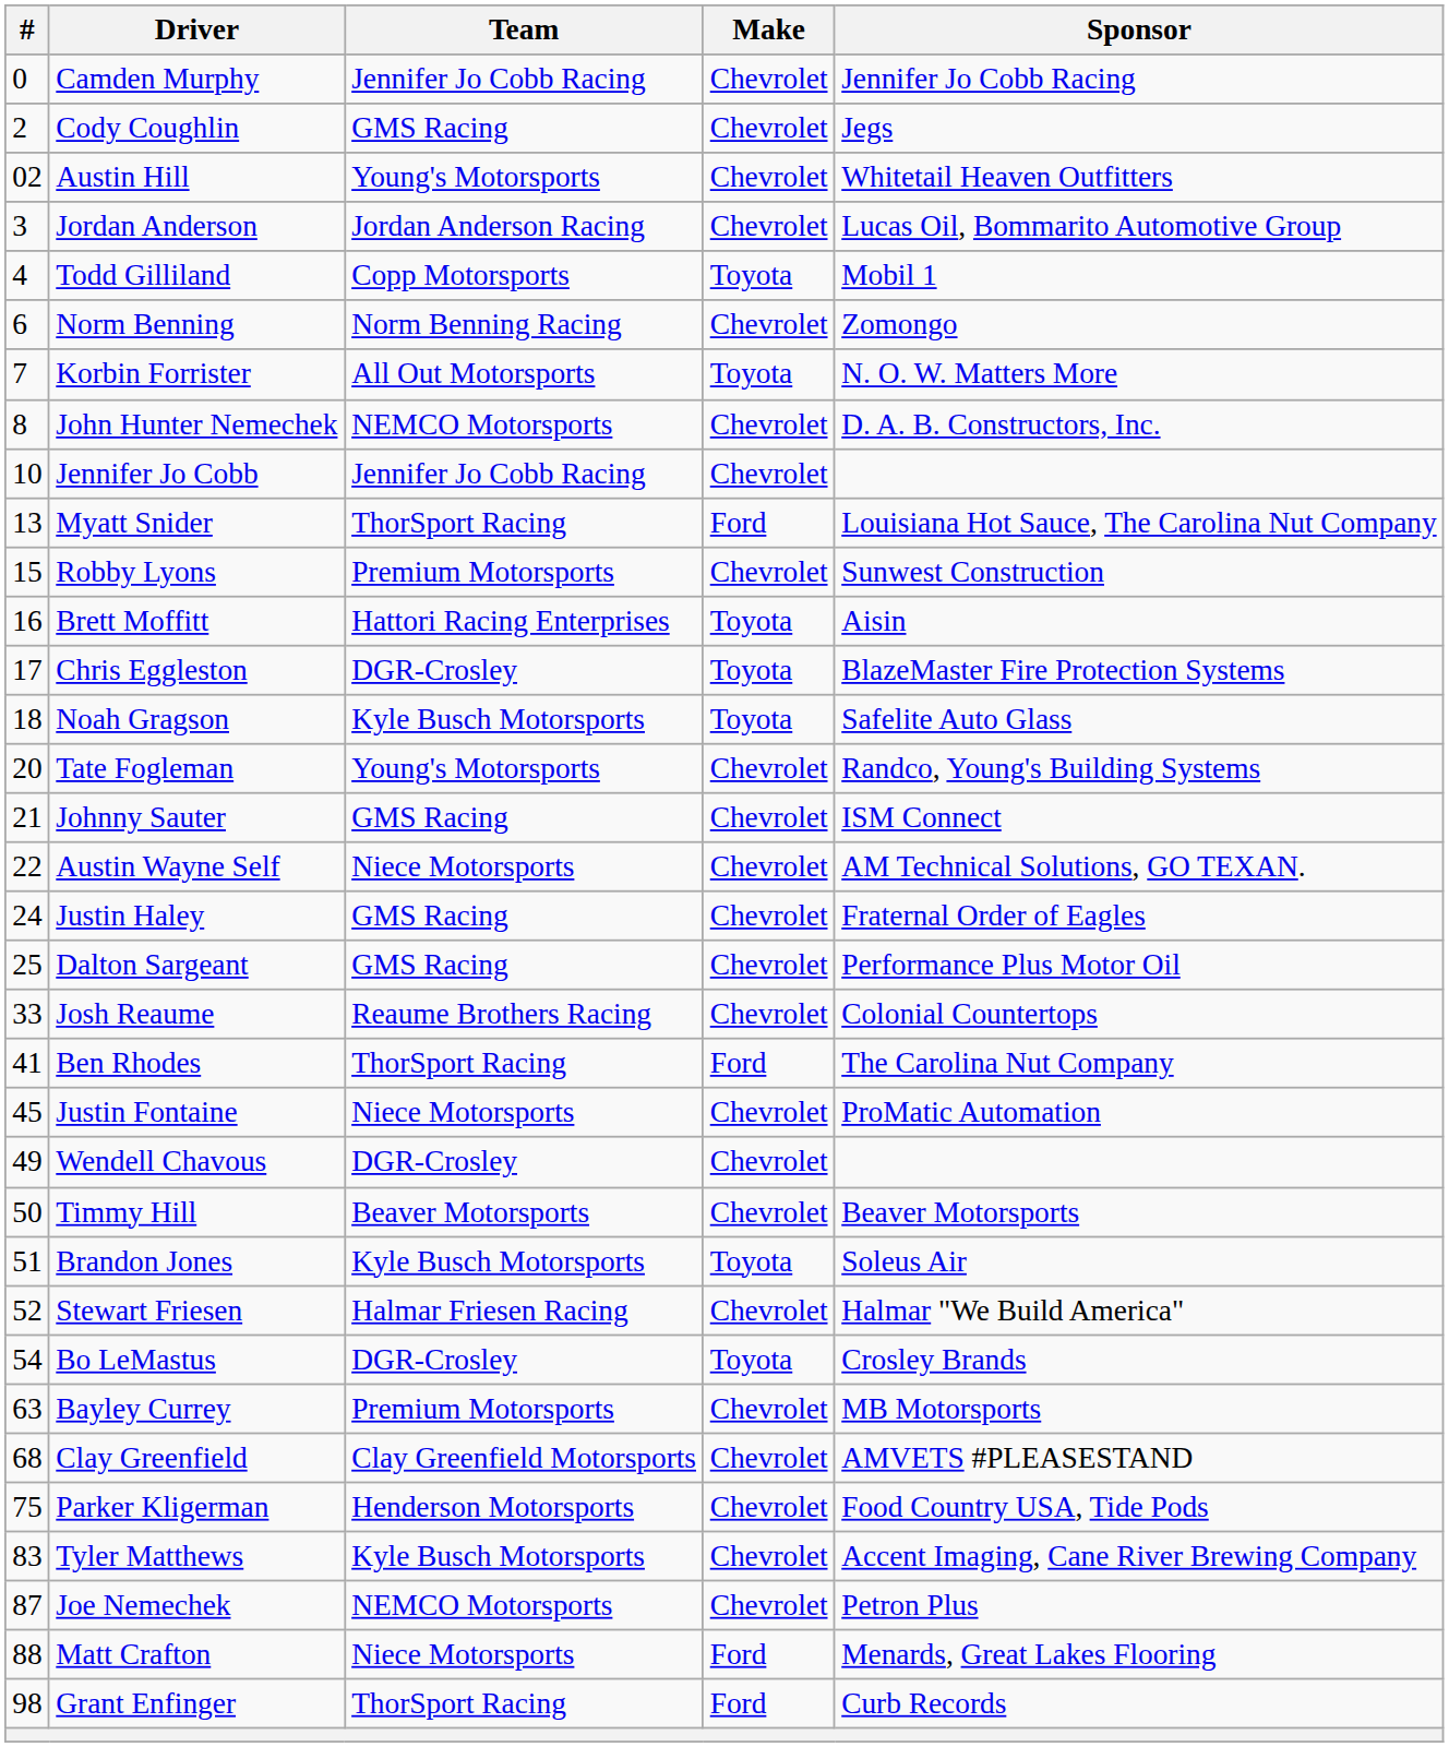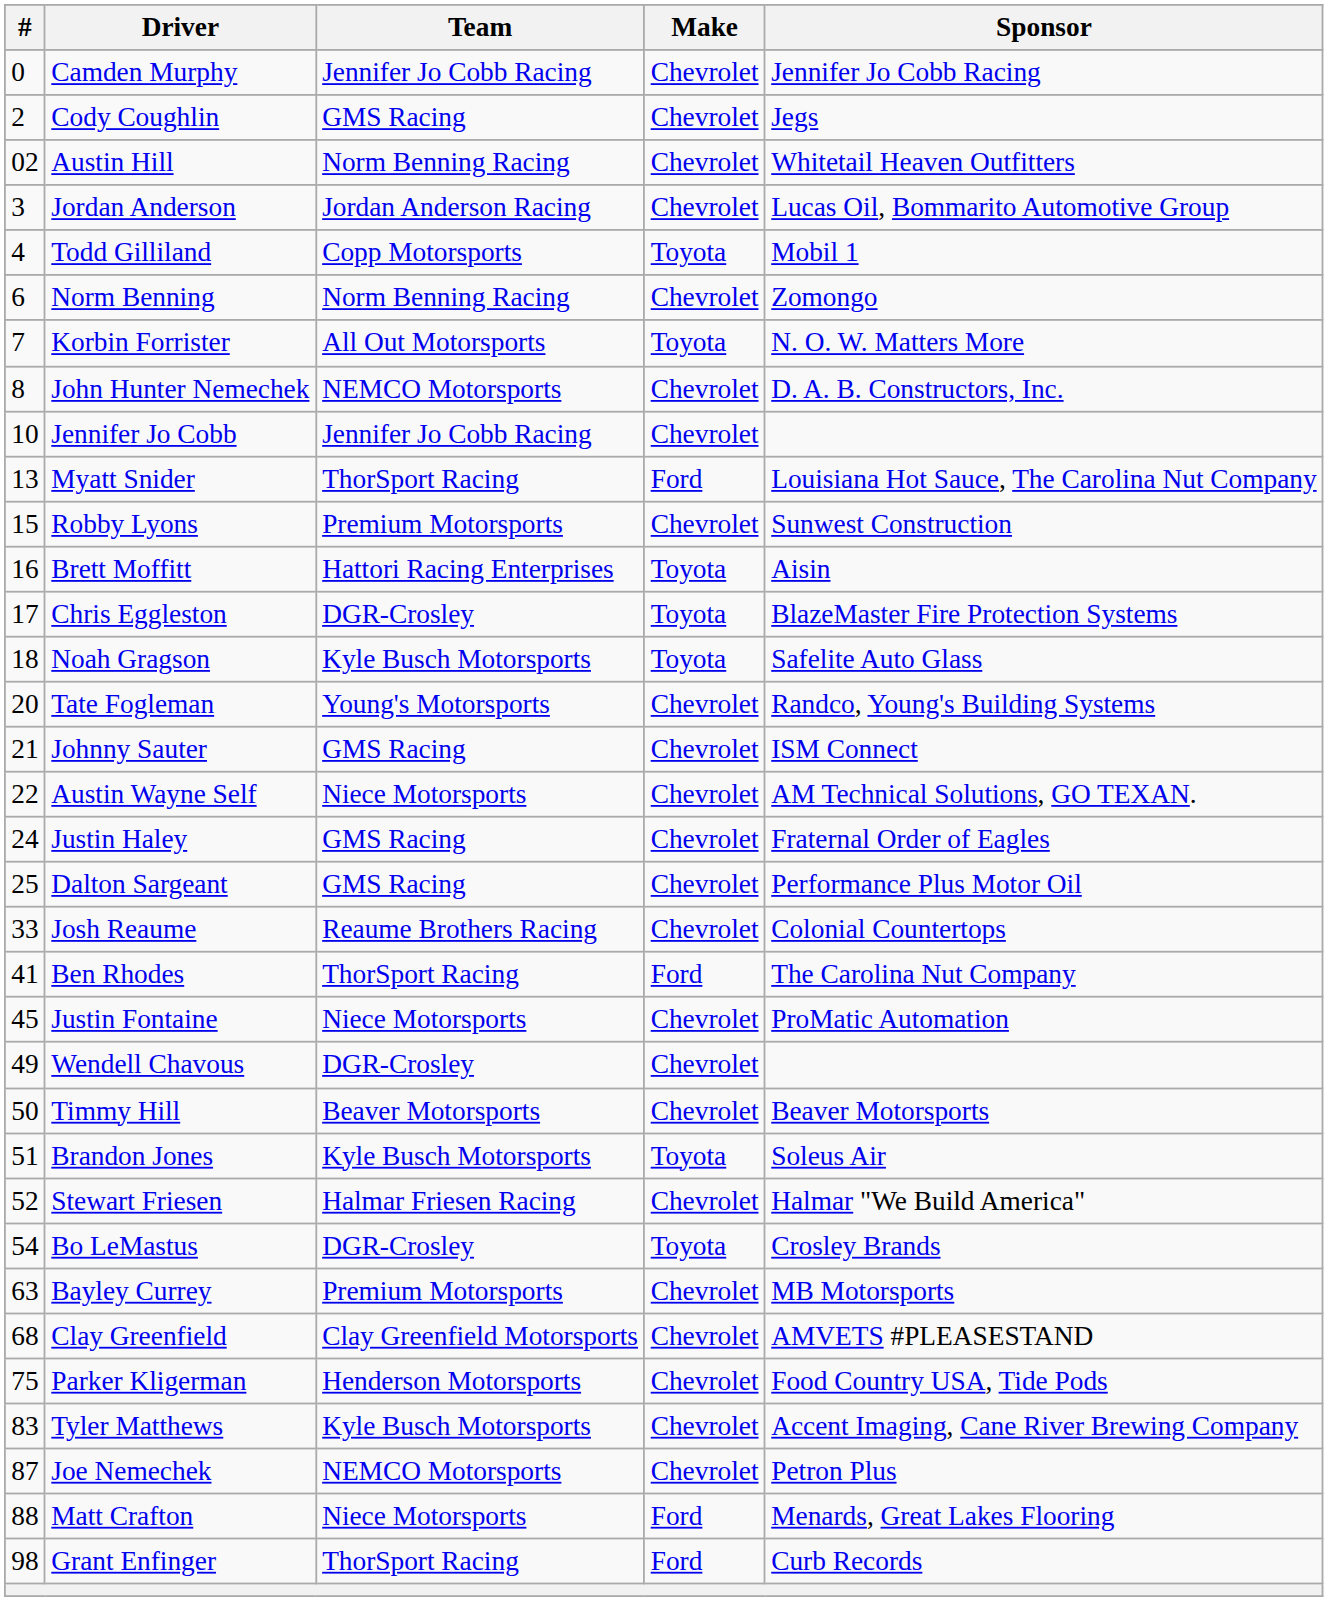Austin Hill | Team: Young's Motorsports -> Norm Benning Racing
